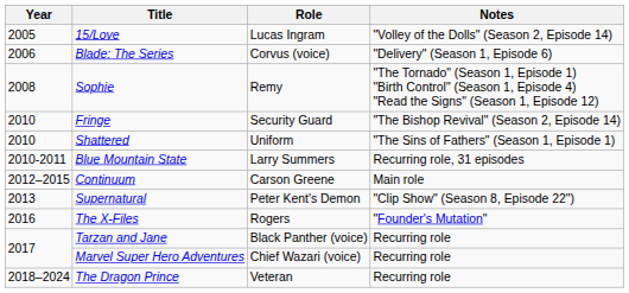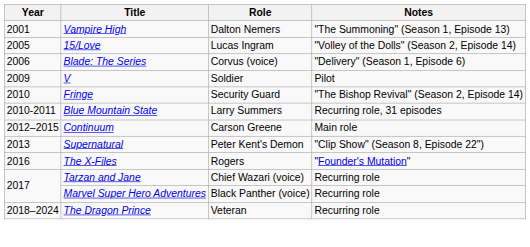+ row: 2001 | Vampire High | Dalton Nemers | "The Summoning" (Season 1, Episode 13)
- row: 2008 | Sophie | Remy | "The Tornado" (Season 1, Episode 1) "Birth Control" (Season 1, Episode 4) "Read the Signs" (Season 1, Episode 12)
+ row: 2009 | V | Soldier | Pilot
- row: 2010 | Shattered | Uniform | "The Sins of Fathers" (Season 1, Episode 1)
Tarzan and Jane | Role: Black Panther (voice) -> Chief Wazari (voice)
Marvel Super Hero Adventures | Role: Chief Wazari (voice) -> Black Panther (voice)
